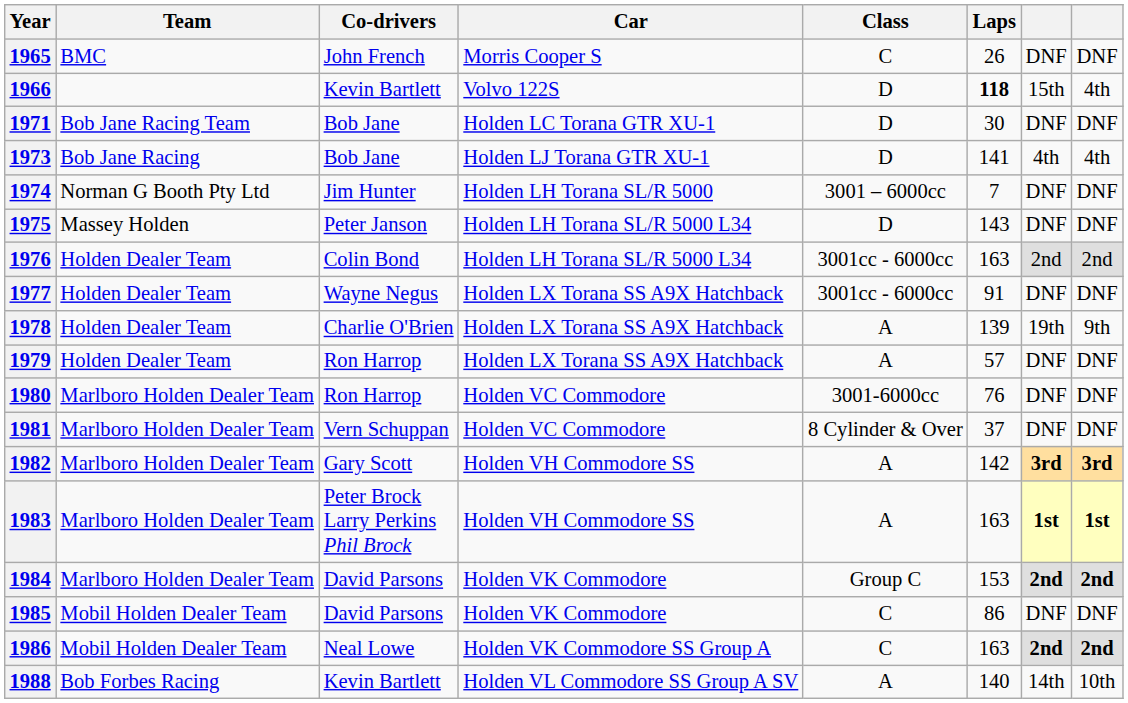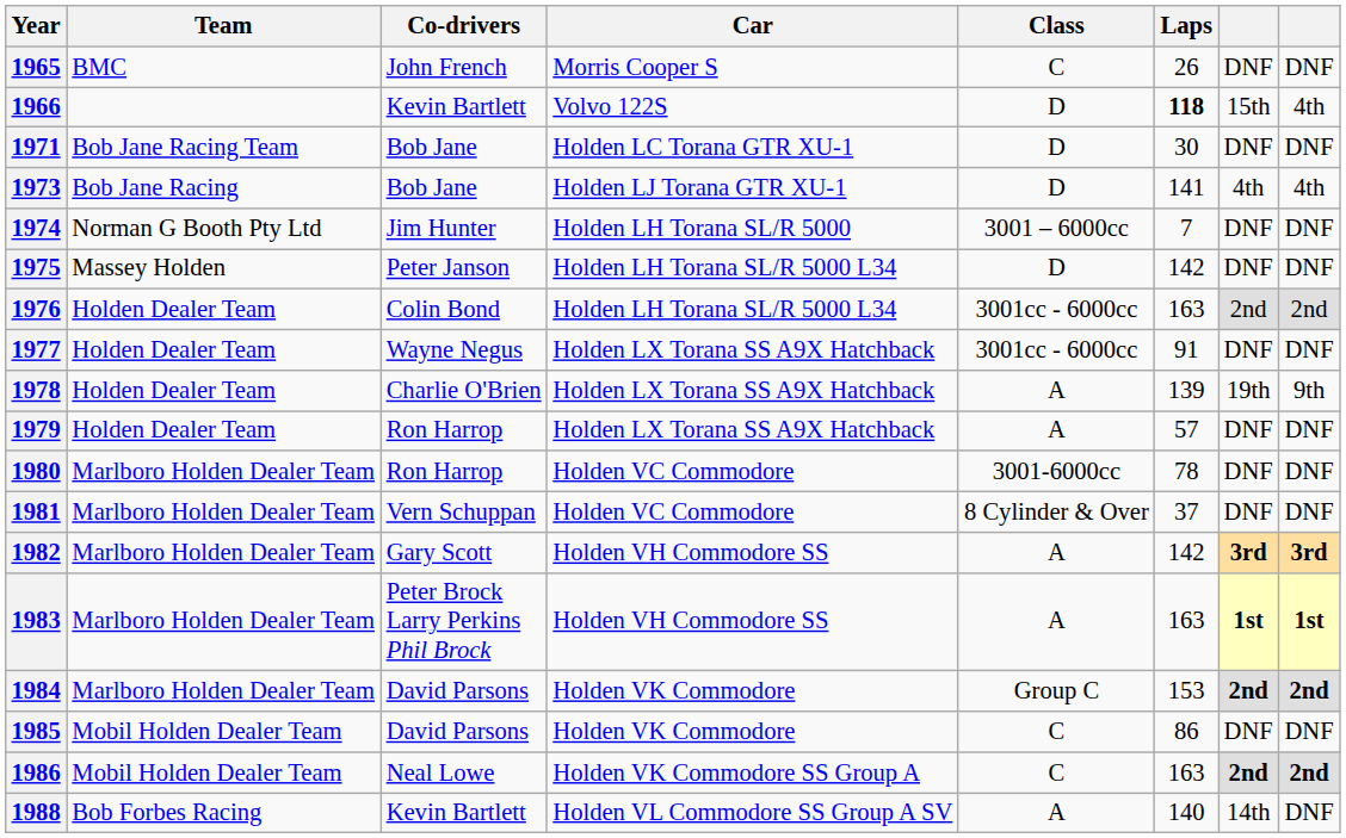1975 | Laps: 143 -> 142
1980 | Laps: 76 -> 78
1988 | column 8: 10th -> DNF
